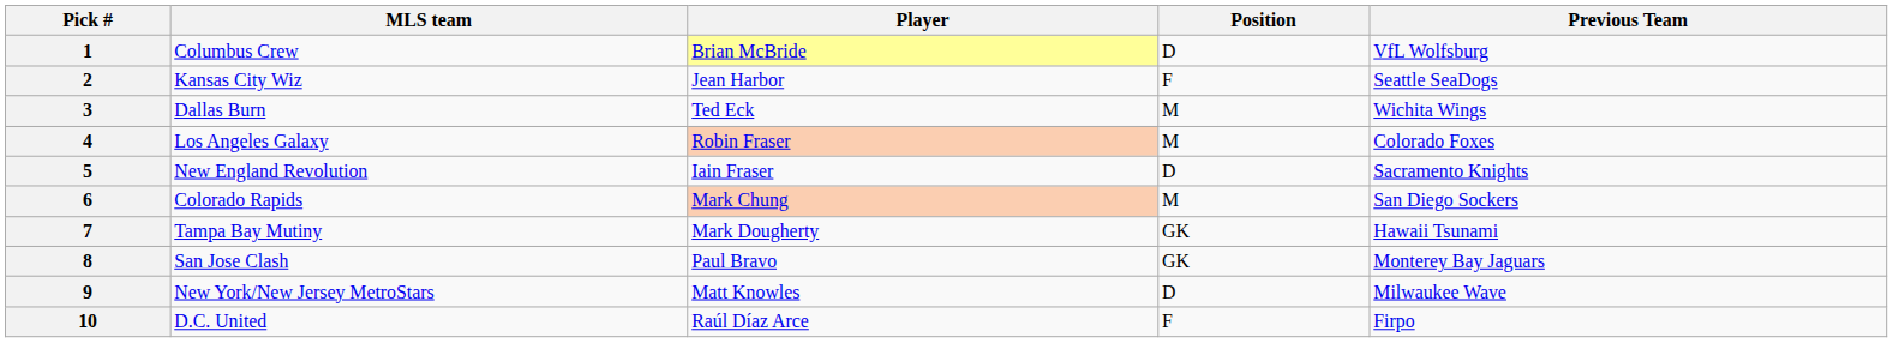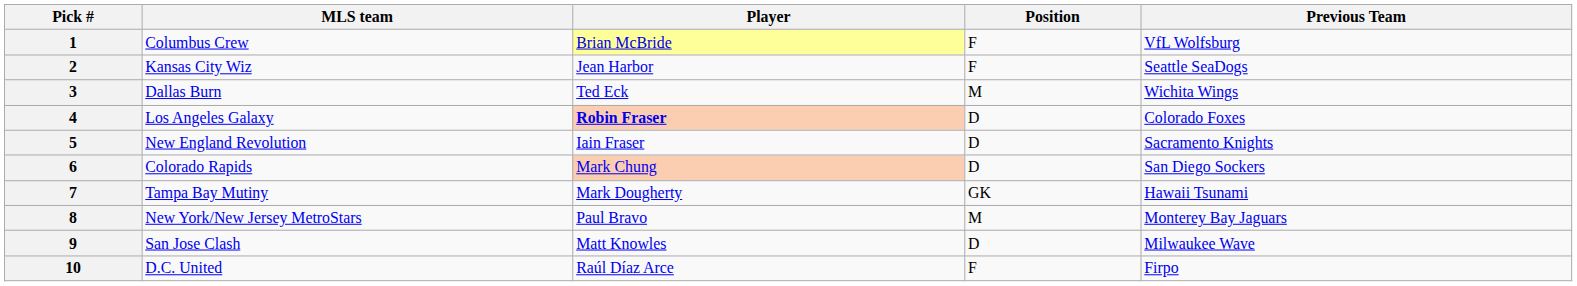1 | Position: D -> F
4 | Player: normal -> bold
4 | Position: M -> D
6 | Position: M -> D
8 | MLS team: San Jose Clash -> New York/New Jersey MetroStars
8 | Position: GK -> M
9 | MLS team: New York/New Jersey MetroStars -> San Jose Clash
